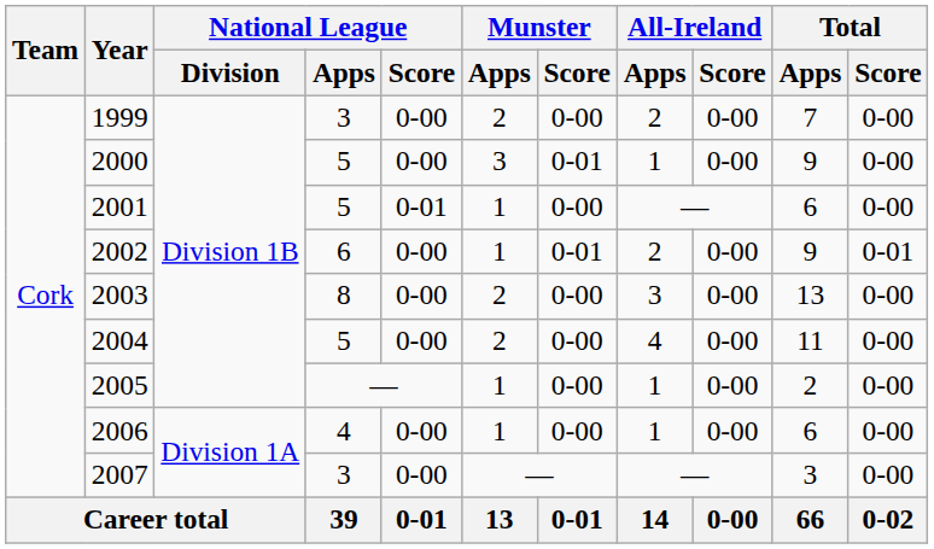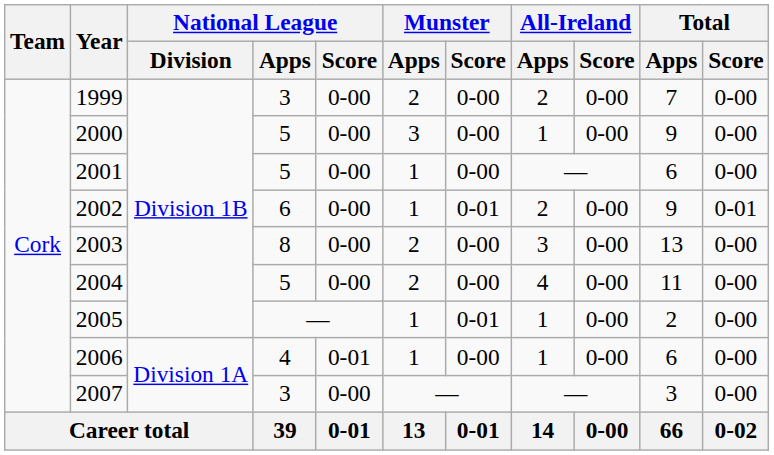2000 | Munster / Score: 0-01 -> 0-00
2001 | National League / Score: 0-01 -> 0-00
2005 | Munster / Score: 0-00 -> 0-01
2006 | National League / Score: 0-00 -> 0-01
